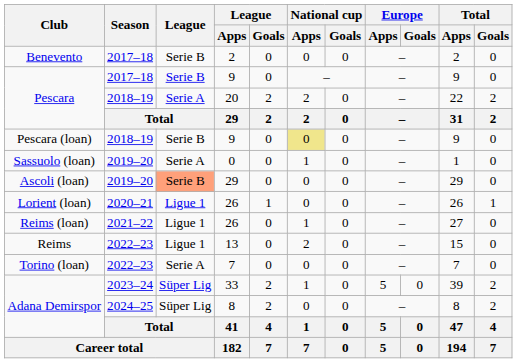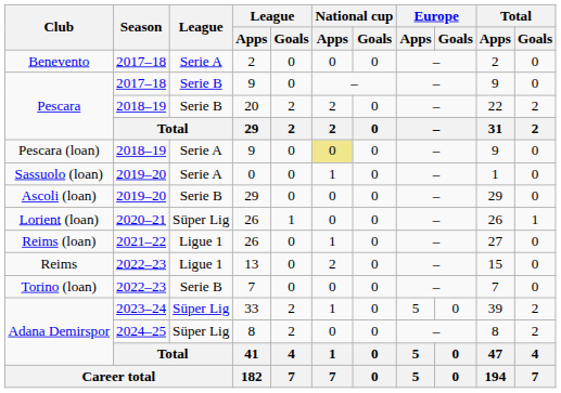Benevento | League: Serie B -> Serie A
Pescara / 20 | League: Serie A -> Serie B
Pescara (loan) | League: Serie B -> Serie A
Ascoli (loan) | League: lightsalmon background -> no background
Lorient (loan) | League: Ligue 1 -> Süper Lig
Torino (loan) | League: Serie A -> Serie B
